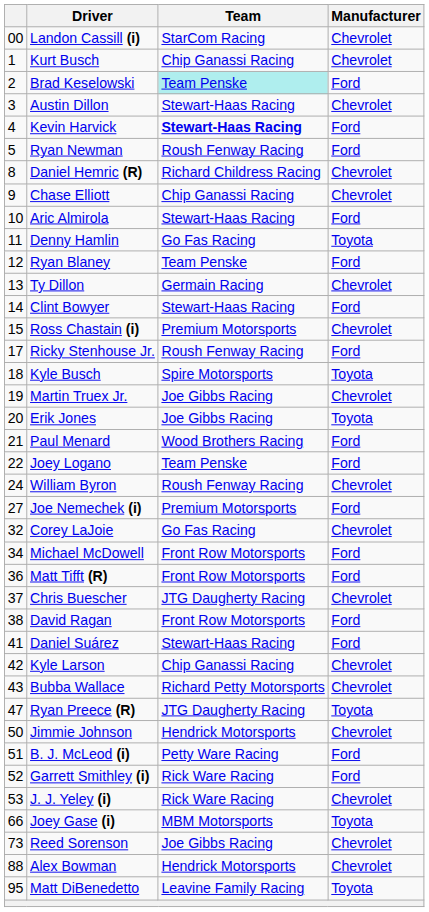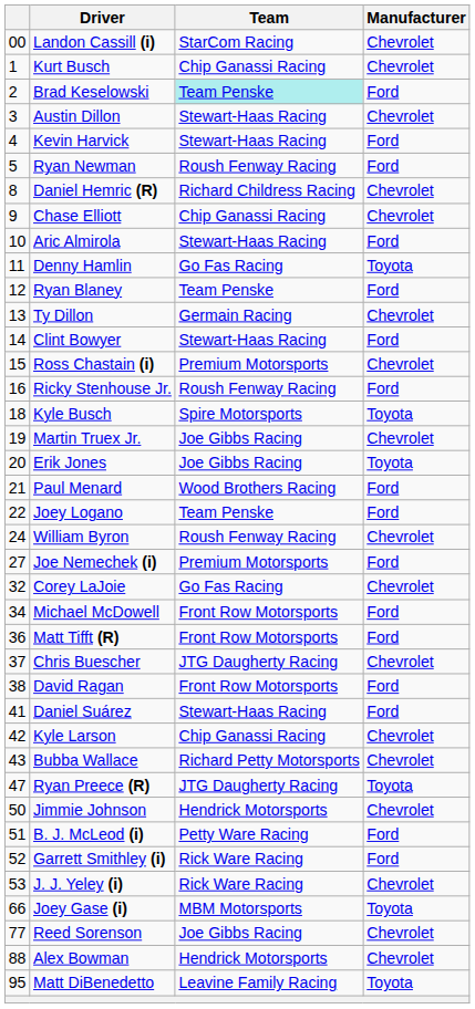Kevin Harvick | Team: bold -> normal
Ricky Stenhouse Jr. | column 1: 17 -> 16
Reed Sorenson | column 1: 73 -> 77
